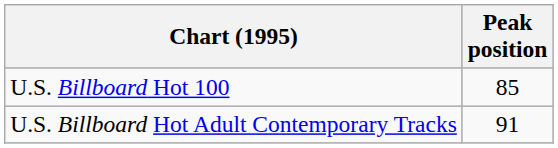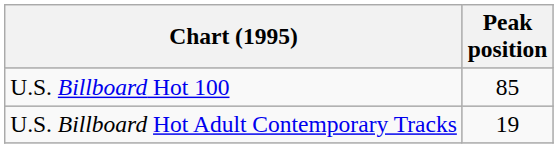U.S. Billboard Hot Adult Contemporary Tracks | Peak position: 91 -> 19
